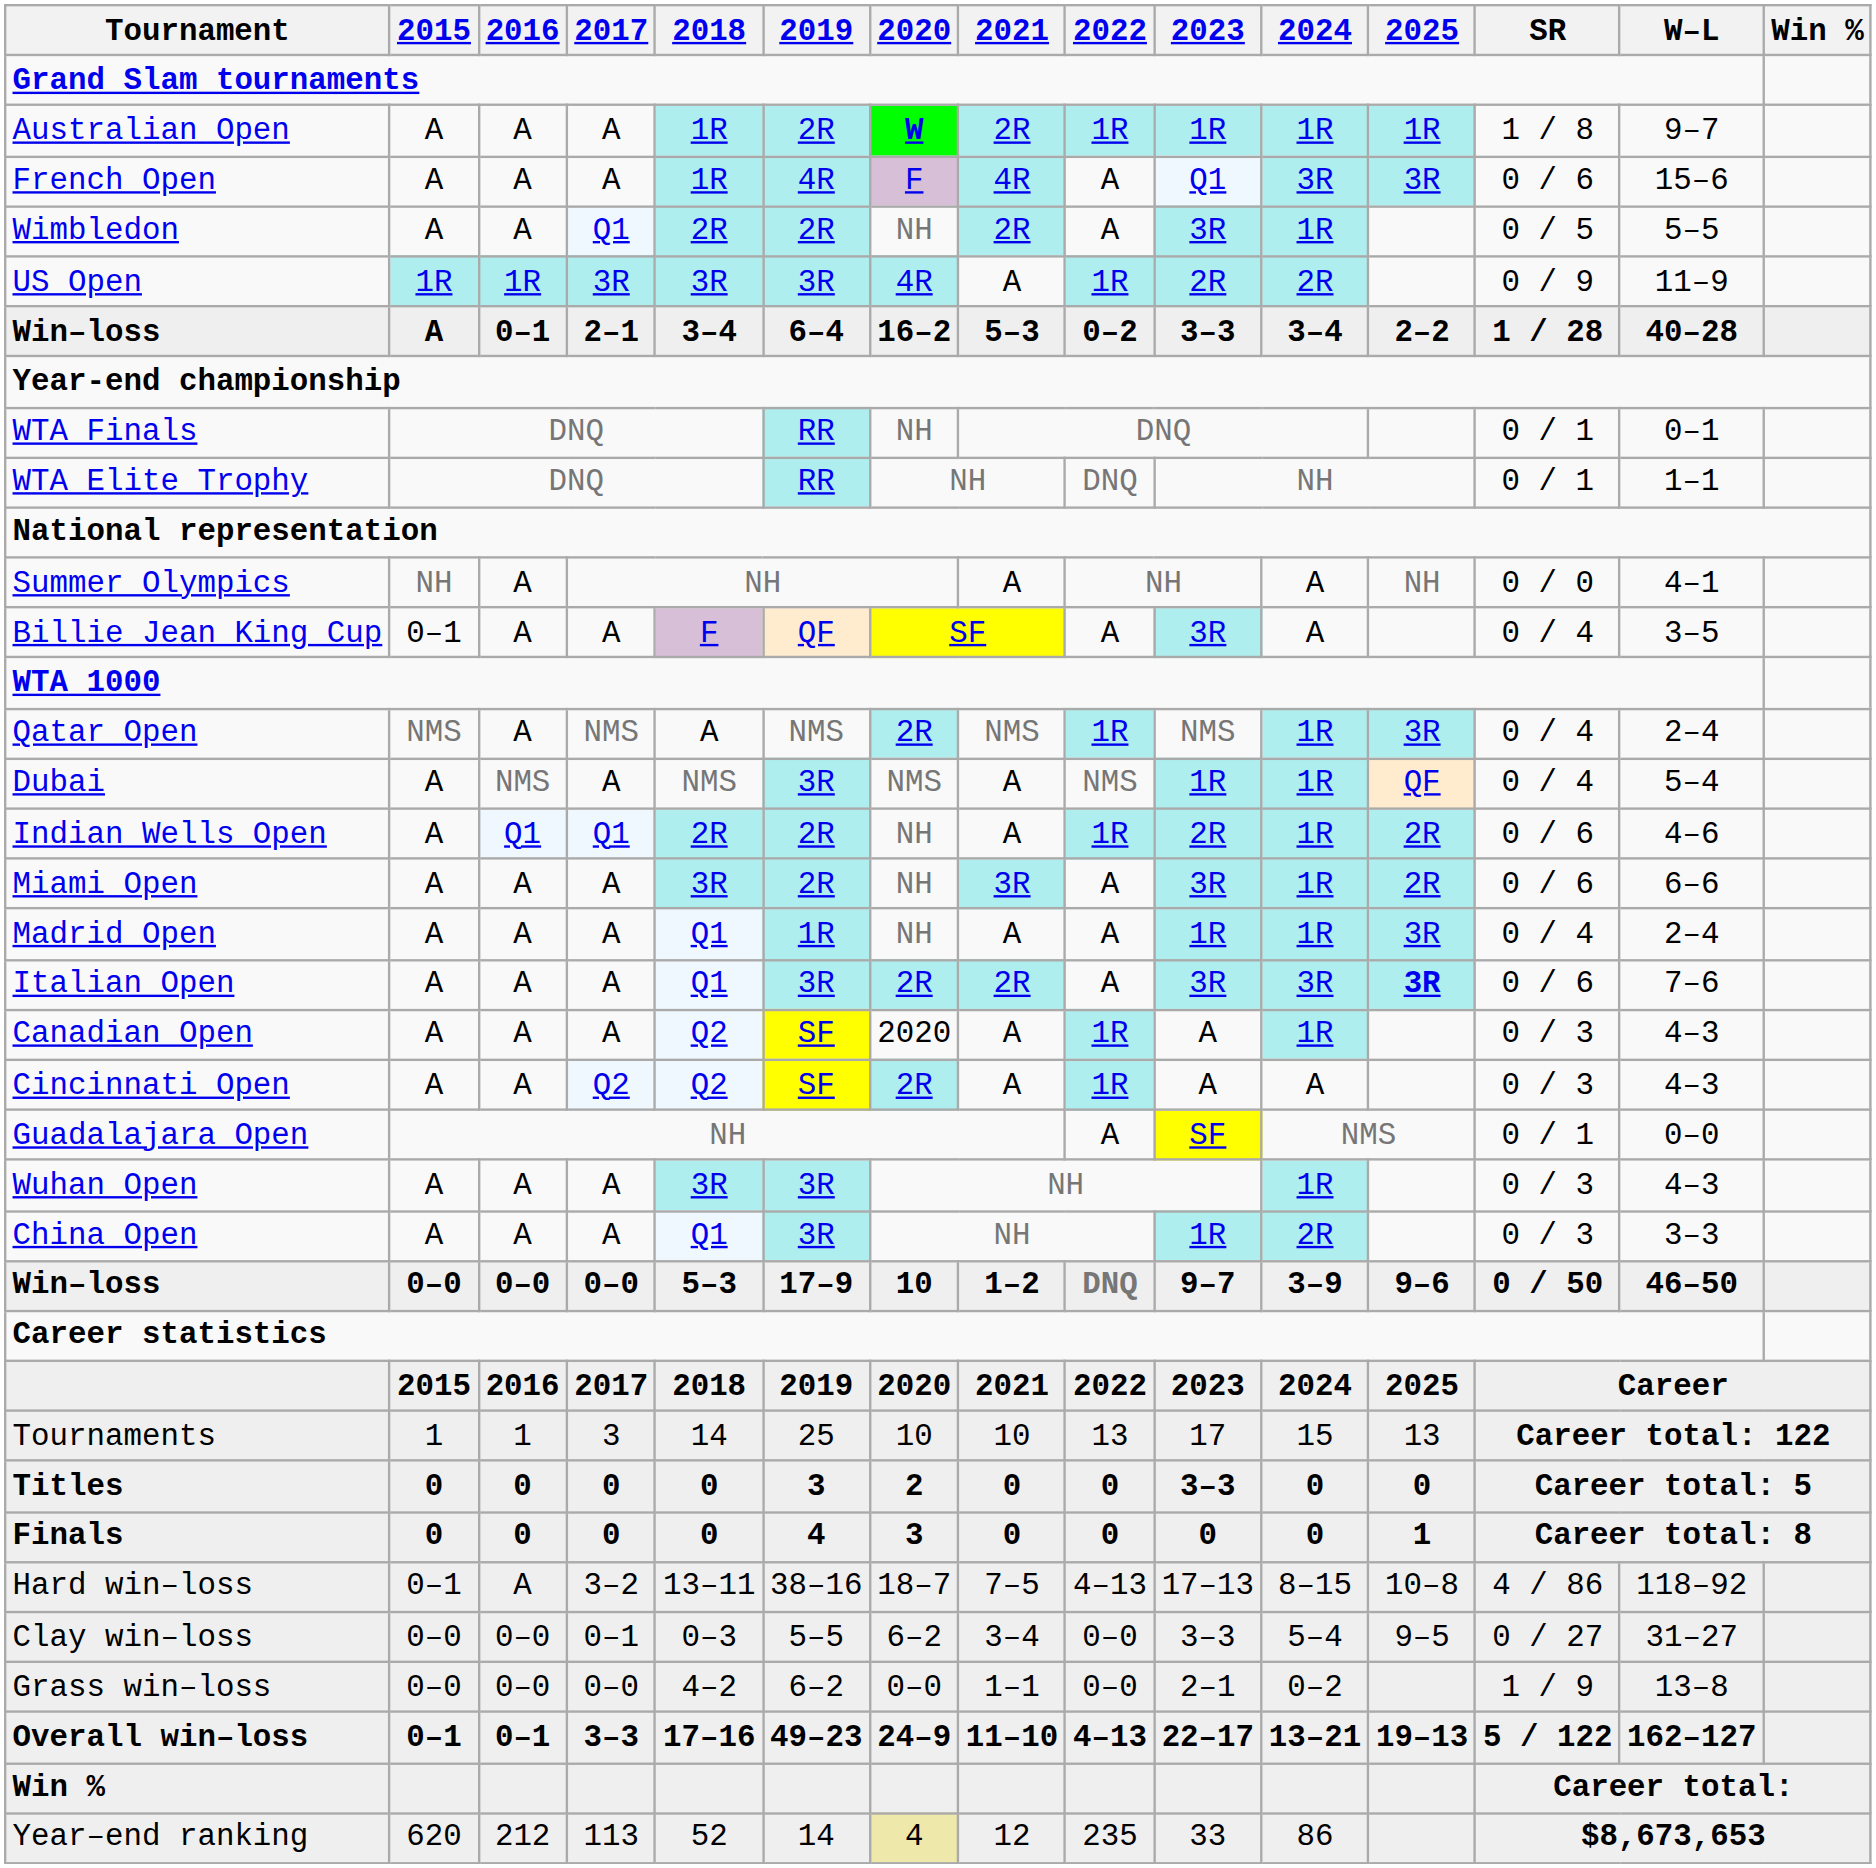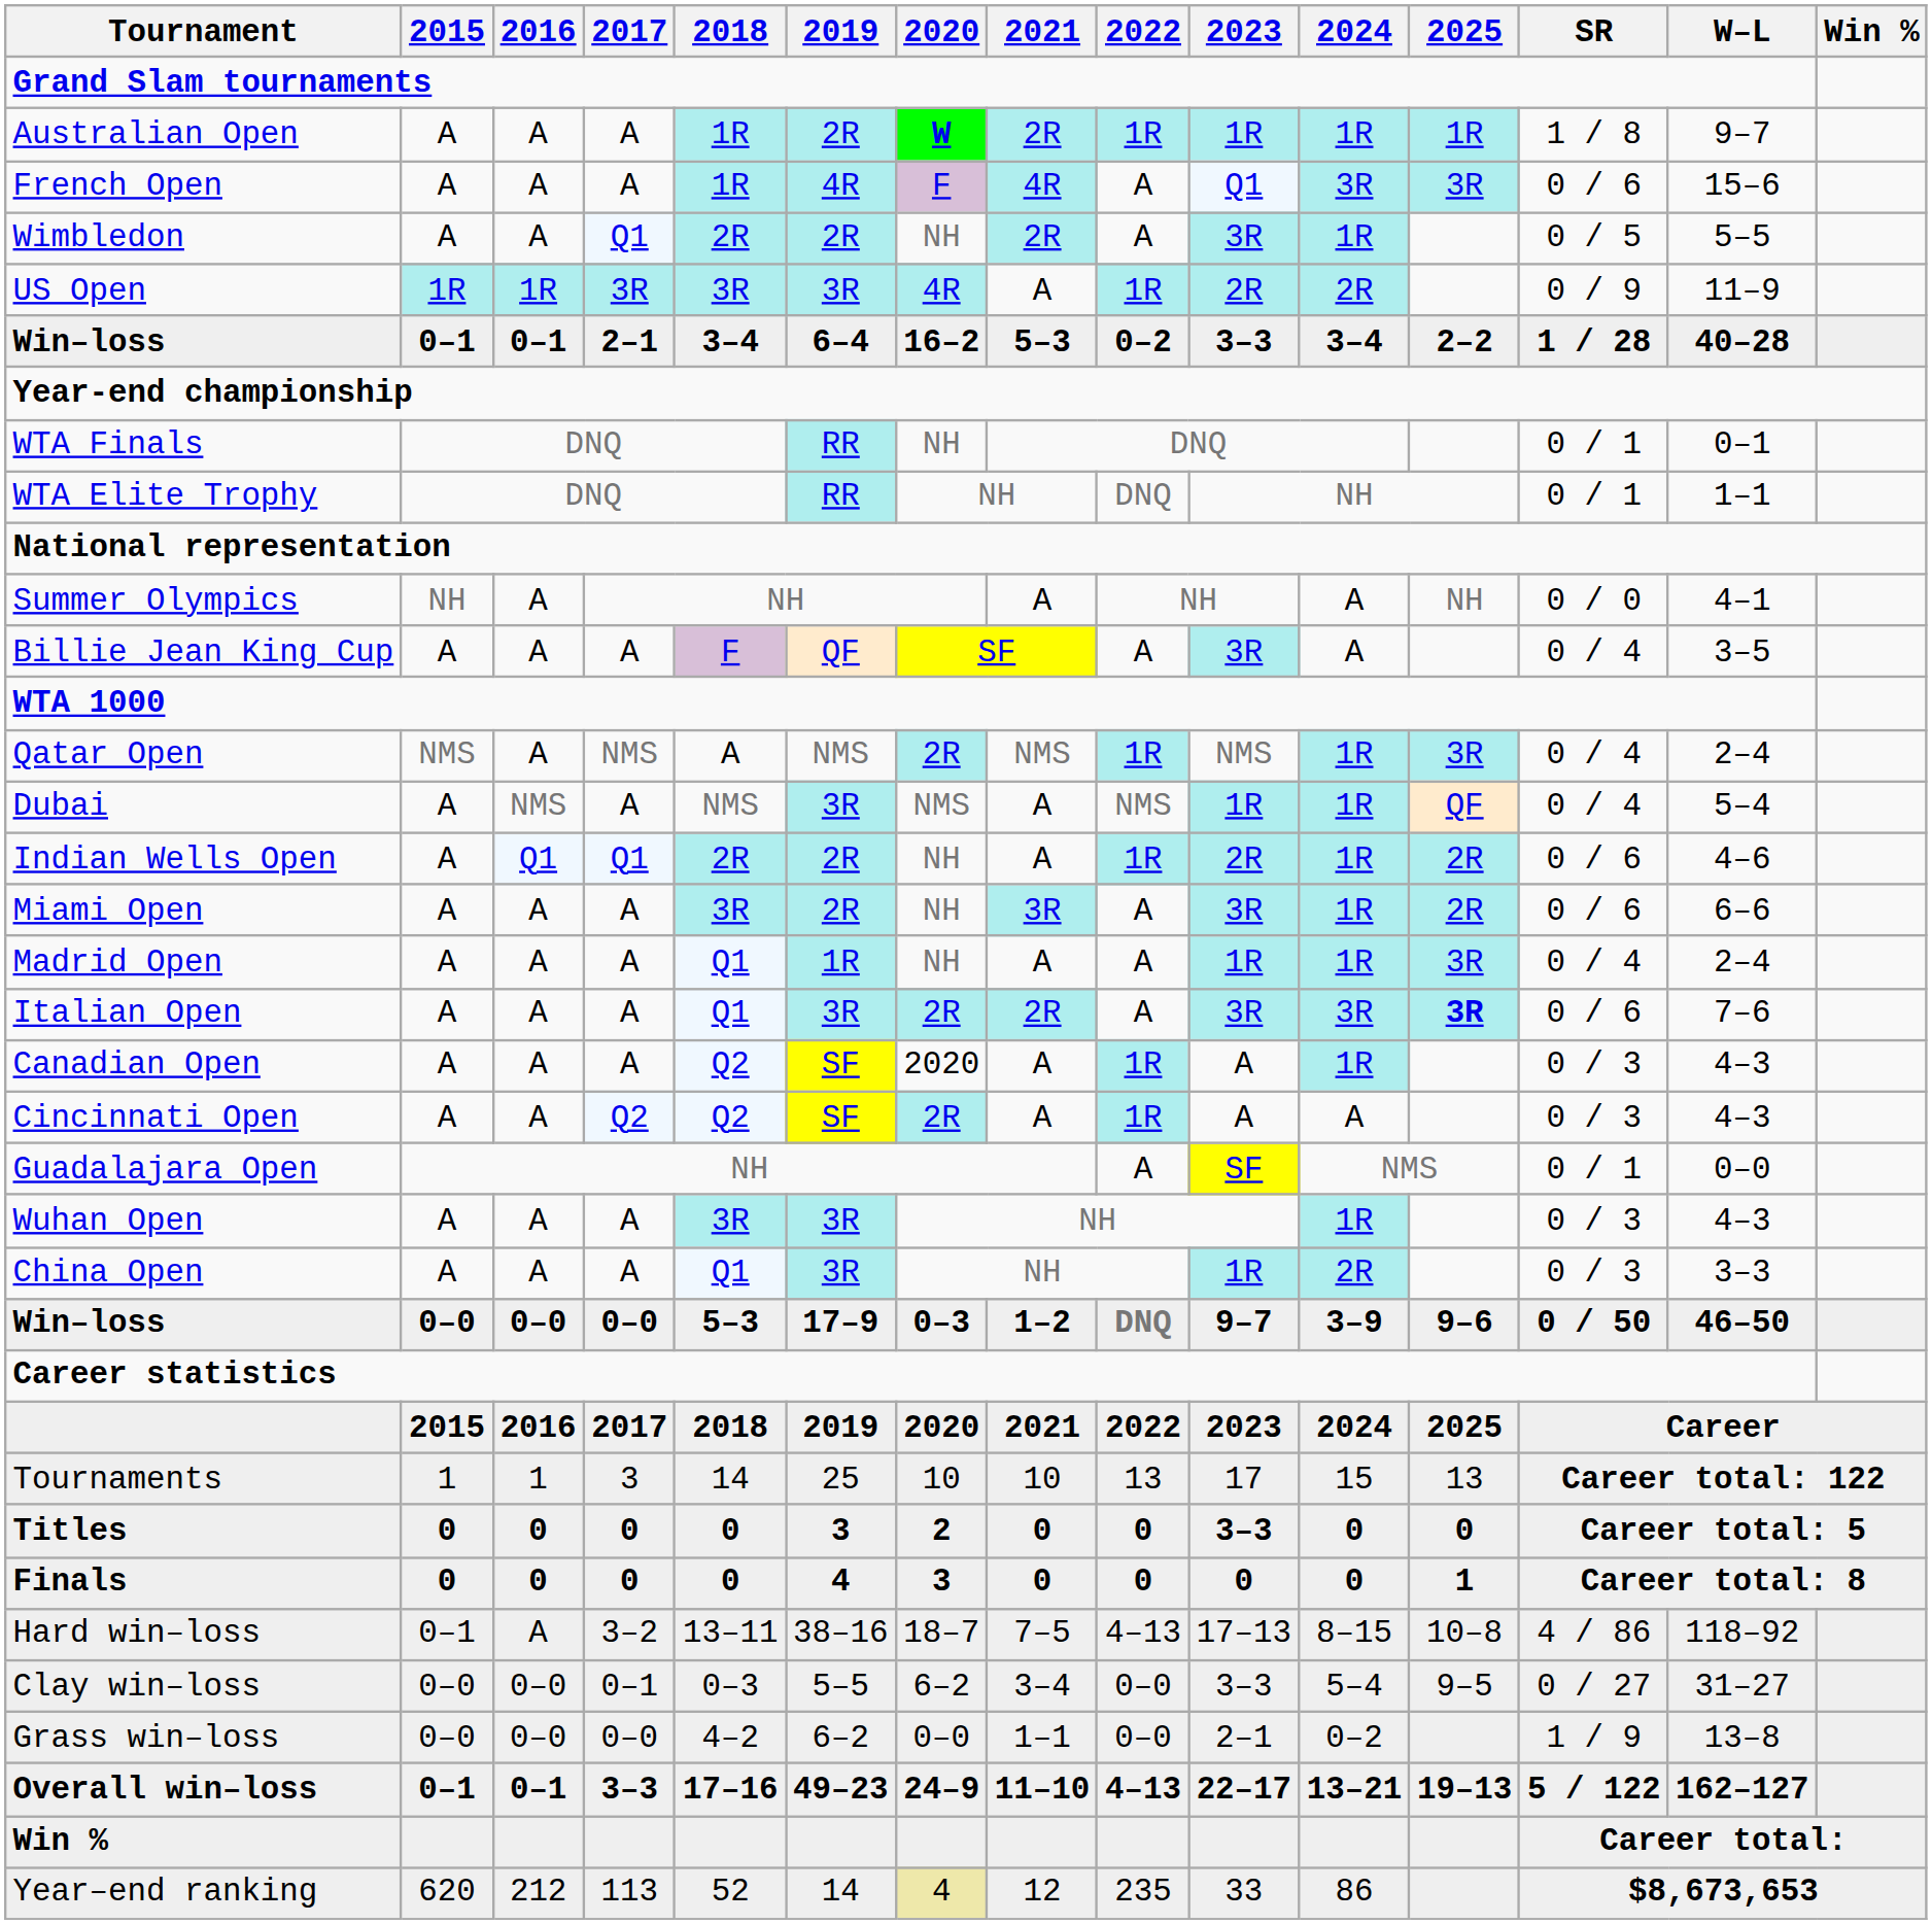Win–loss / 2–1 | 2015: A -> 0–1
Billie Jean King Cup | 2015: 0–1 -> A
Win–loss / 0–0 | 2020: 10 -> 0–3
